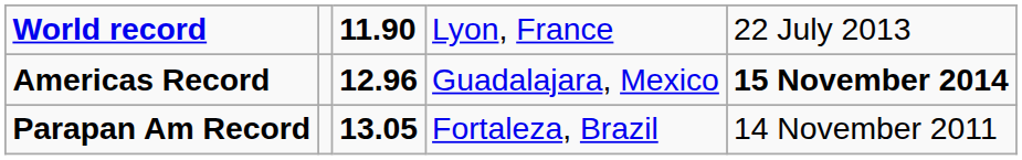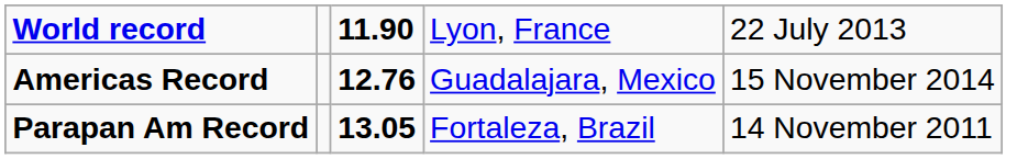Americas Record | column 3: 12.96 -> 12.76
Americas Record | column 5: bold -> normal
